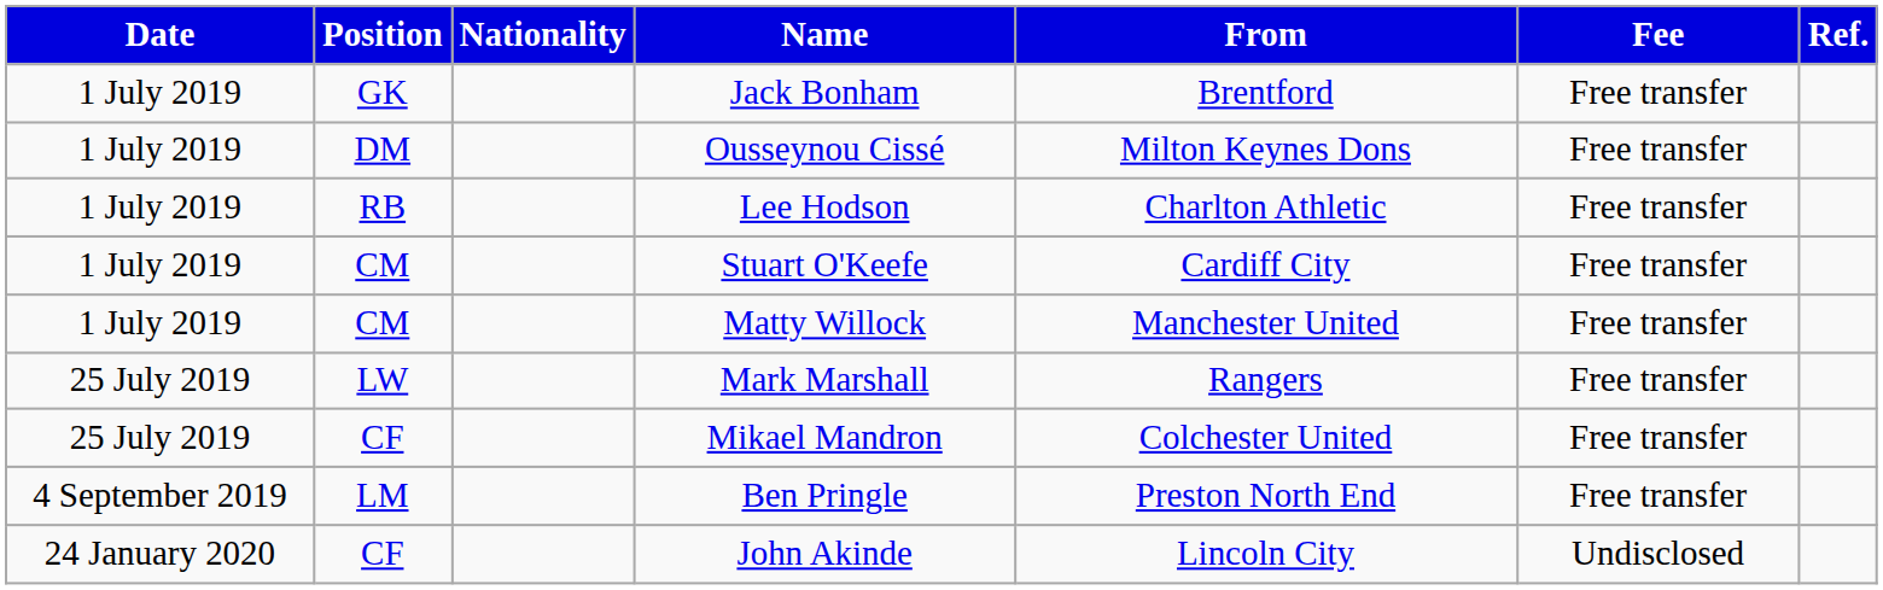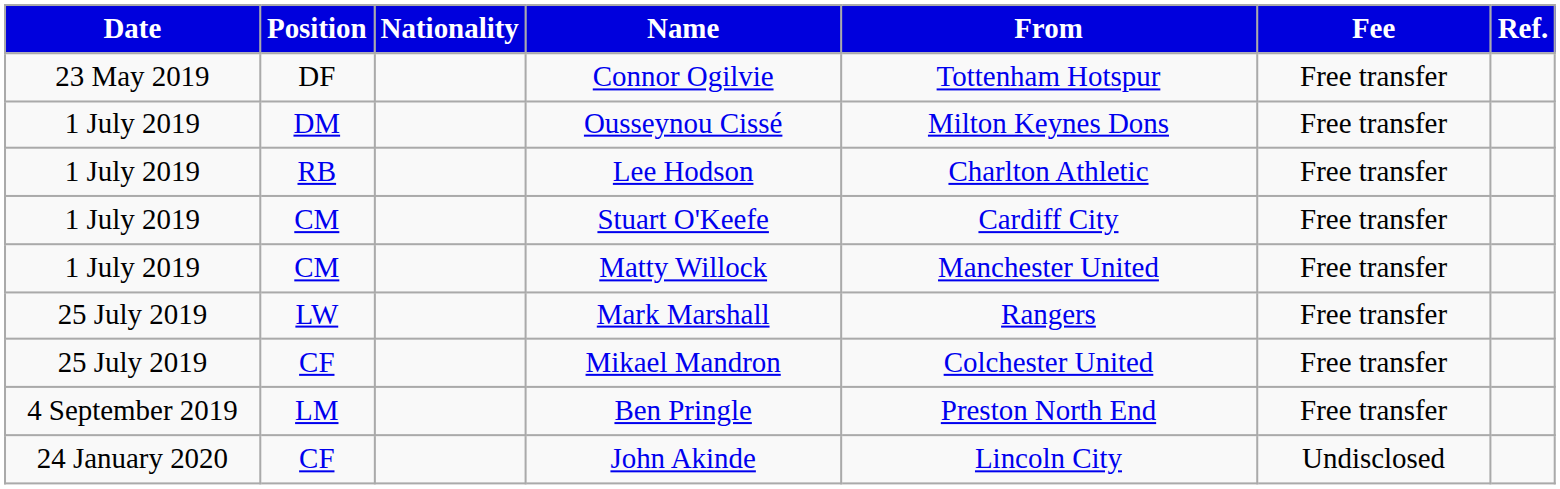+ row: 23 May 2019 | DF | Connor Ogilvie | Tottenham Hotspur | Free transfer
- row: 1 July 2019 | GK | Jack Bonham | Brentford | Free transfer
